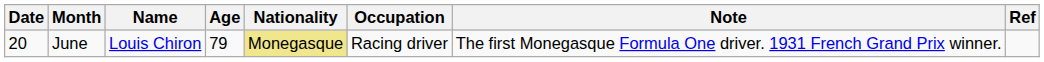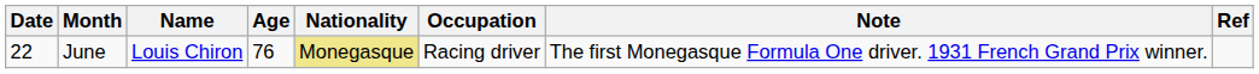June | Date: 20 -> 22
June | Age: 79 -> 76
